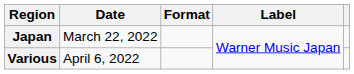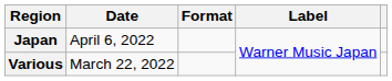Japan | Date: March 22, 2022 -> April 6, 2022
Various | Date: April 6, 2022 -> March 22, 2022
